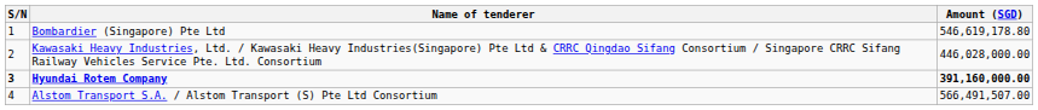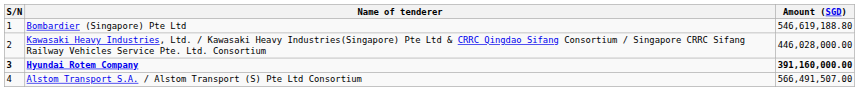Bombardier (Singapore) Pte Ltd | Amount (SGD): 546,619,178.80 -> 546,619,188.80
